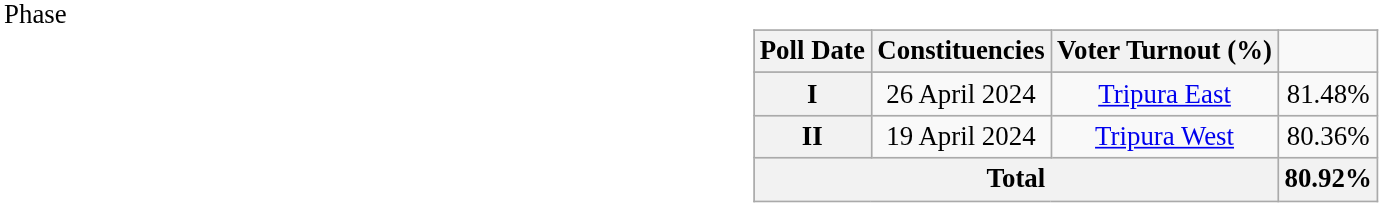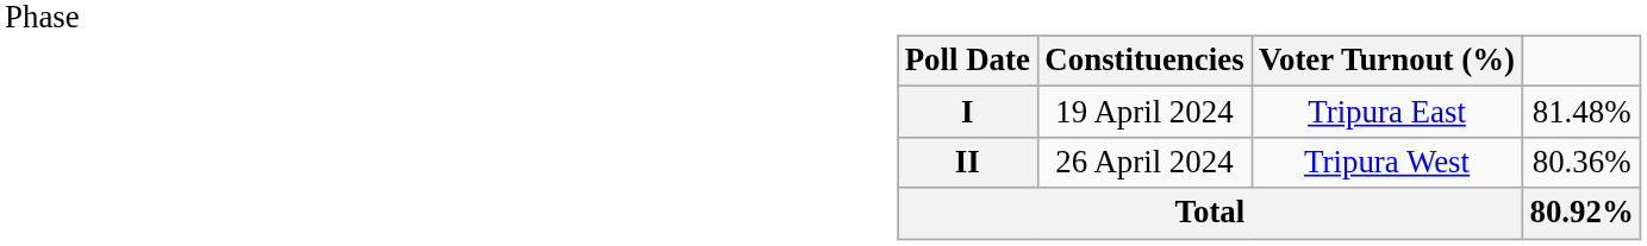I | Poll Date: 26 April 2024 -> 19 April 2024
II | Poll Date: 19 April 2024 -> 26 April 2024
